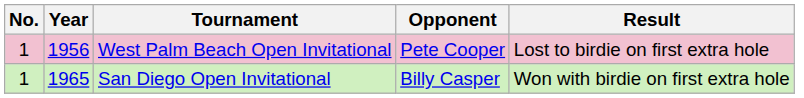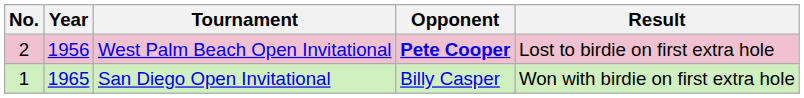West Palm Beach Open Invitational | No.: 1 -> 2
West Palm Beach Open Invitational | Opponent: normal -> bold
